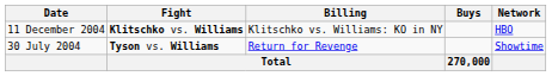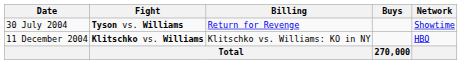rows swapped: 30 July 2004 <-> 11 December 2004
